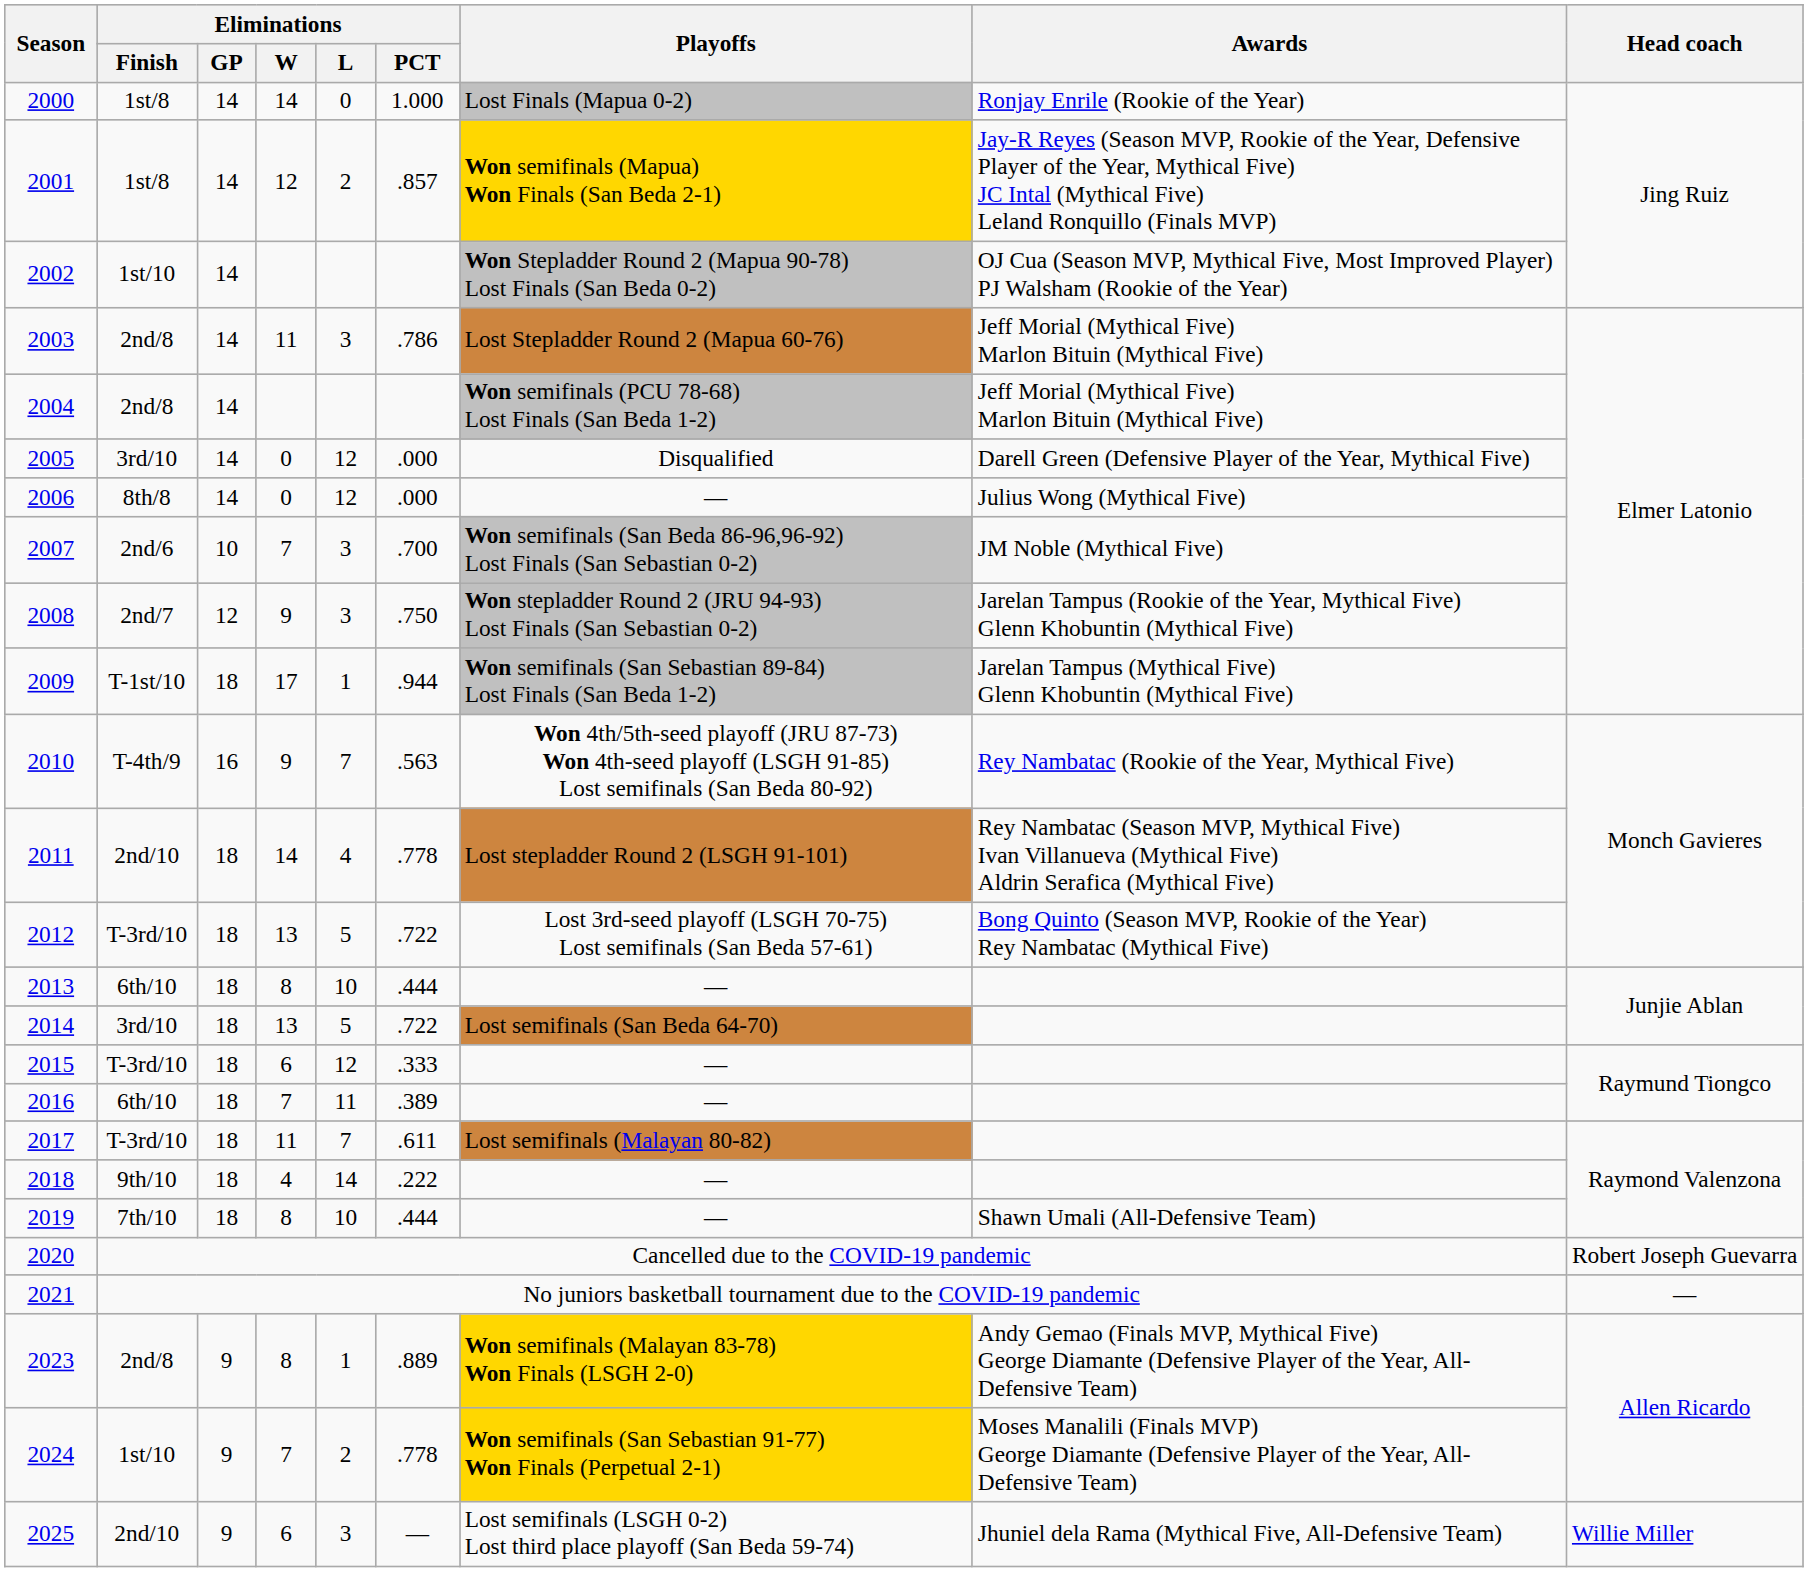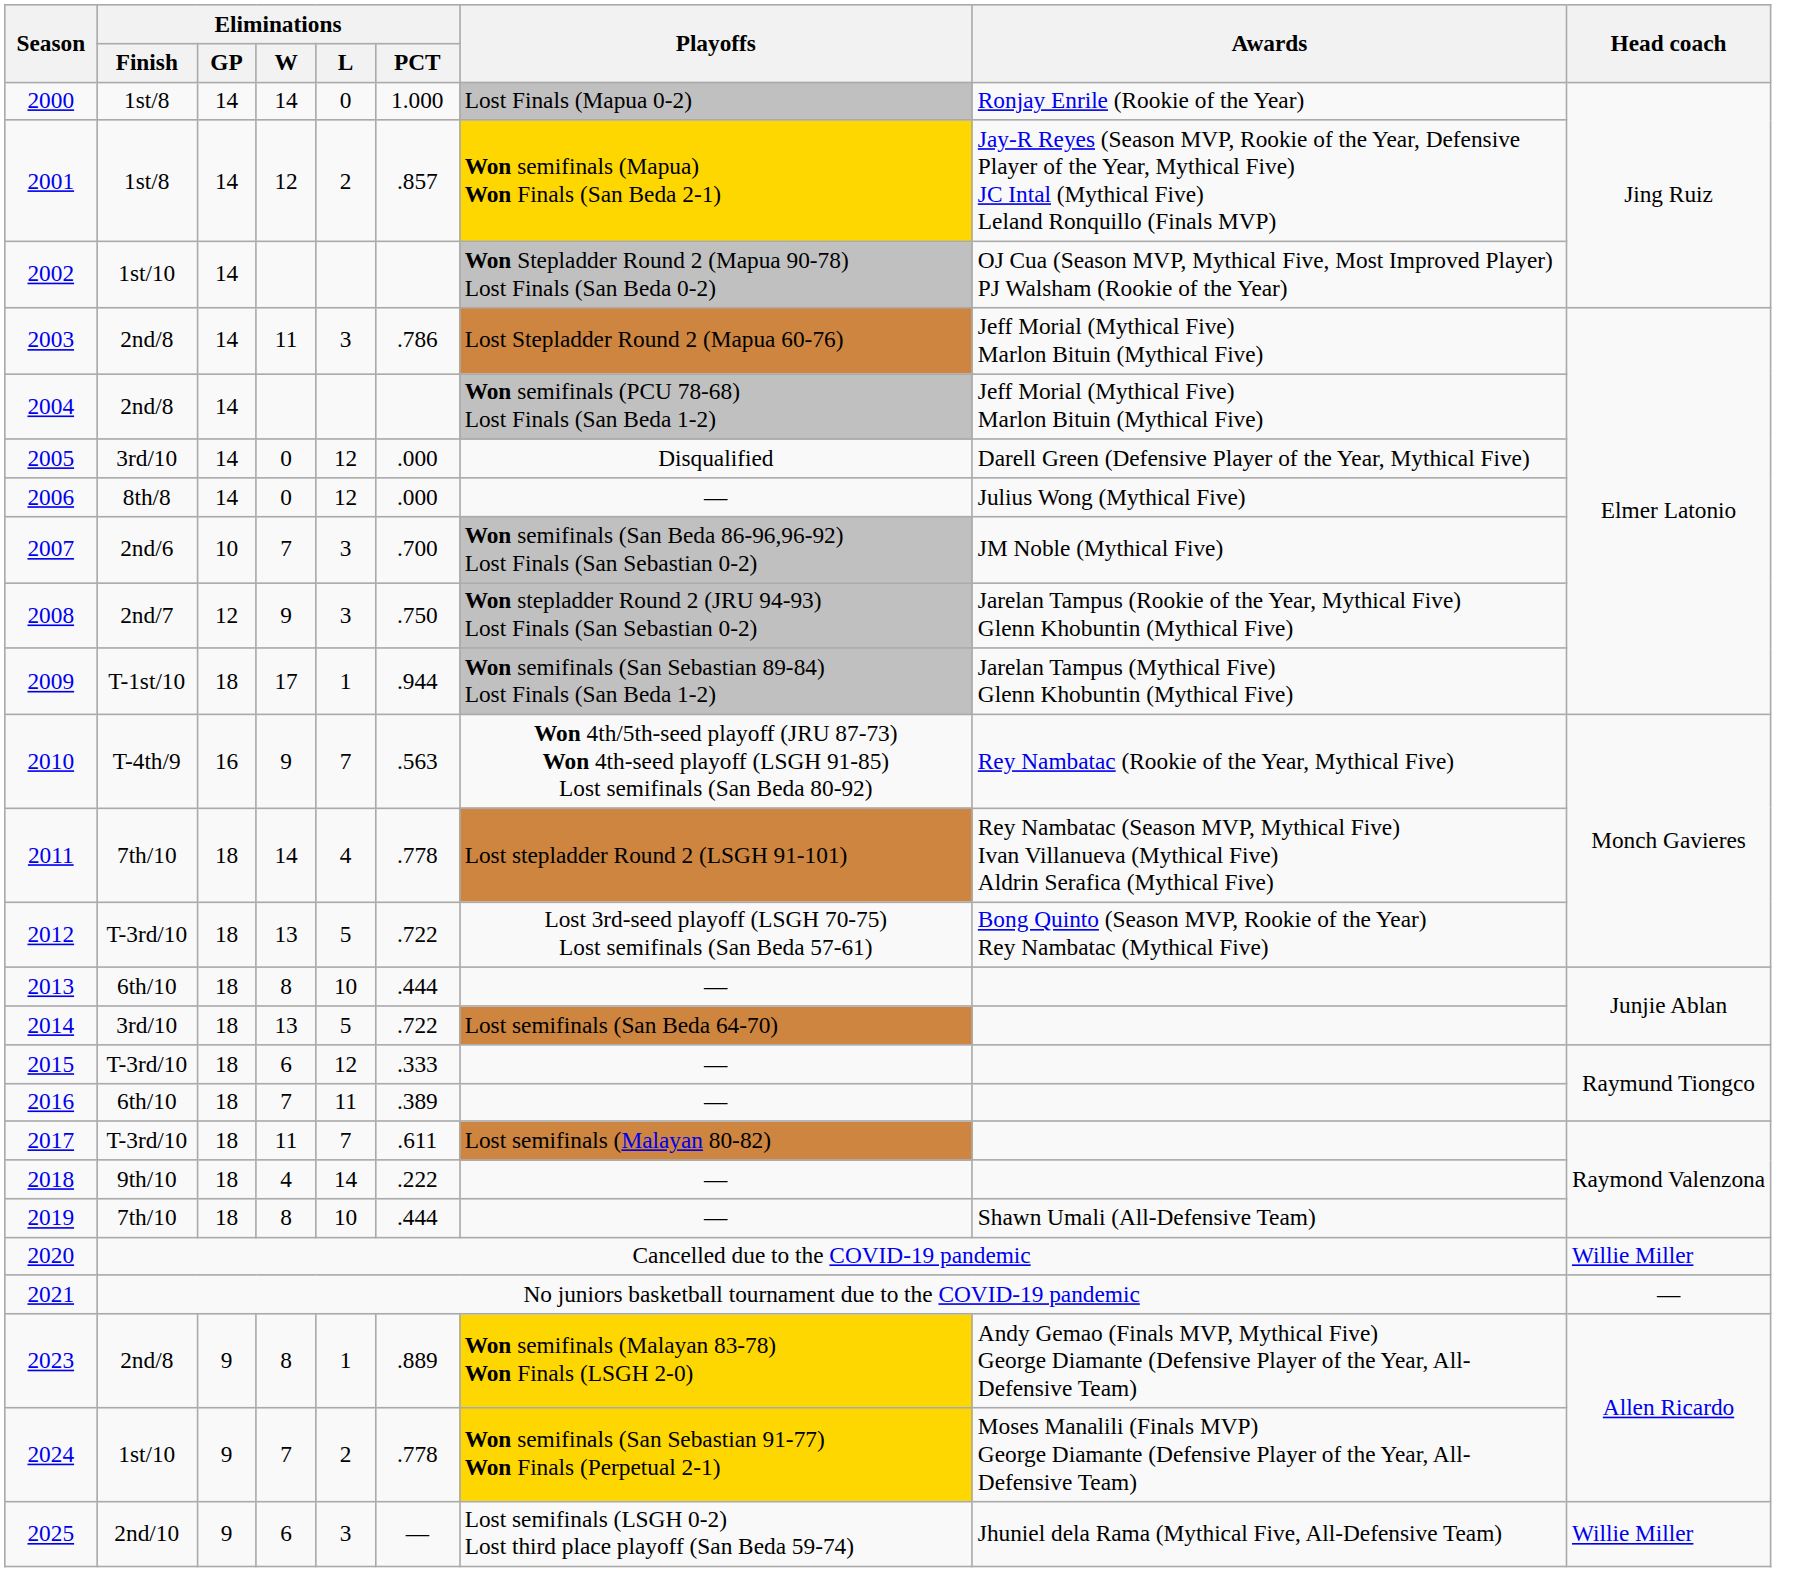2011 | Eliminations / Finish: 2nd/10 -> 7th/10
2020 | Head coach: Robert Joseph Guevarra -> Willie Miller
